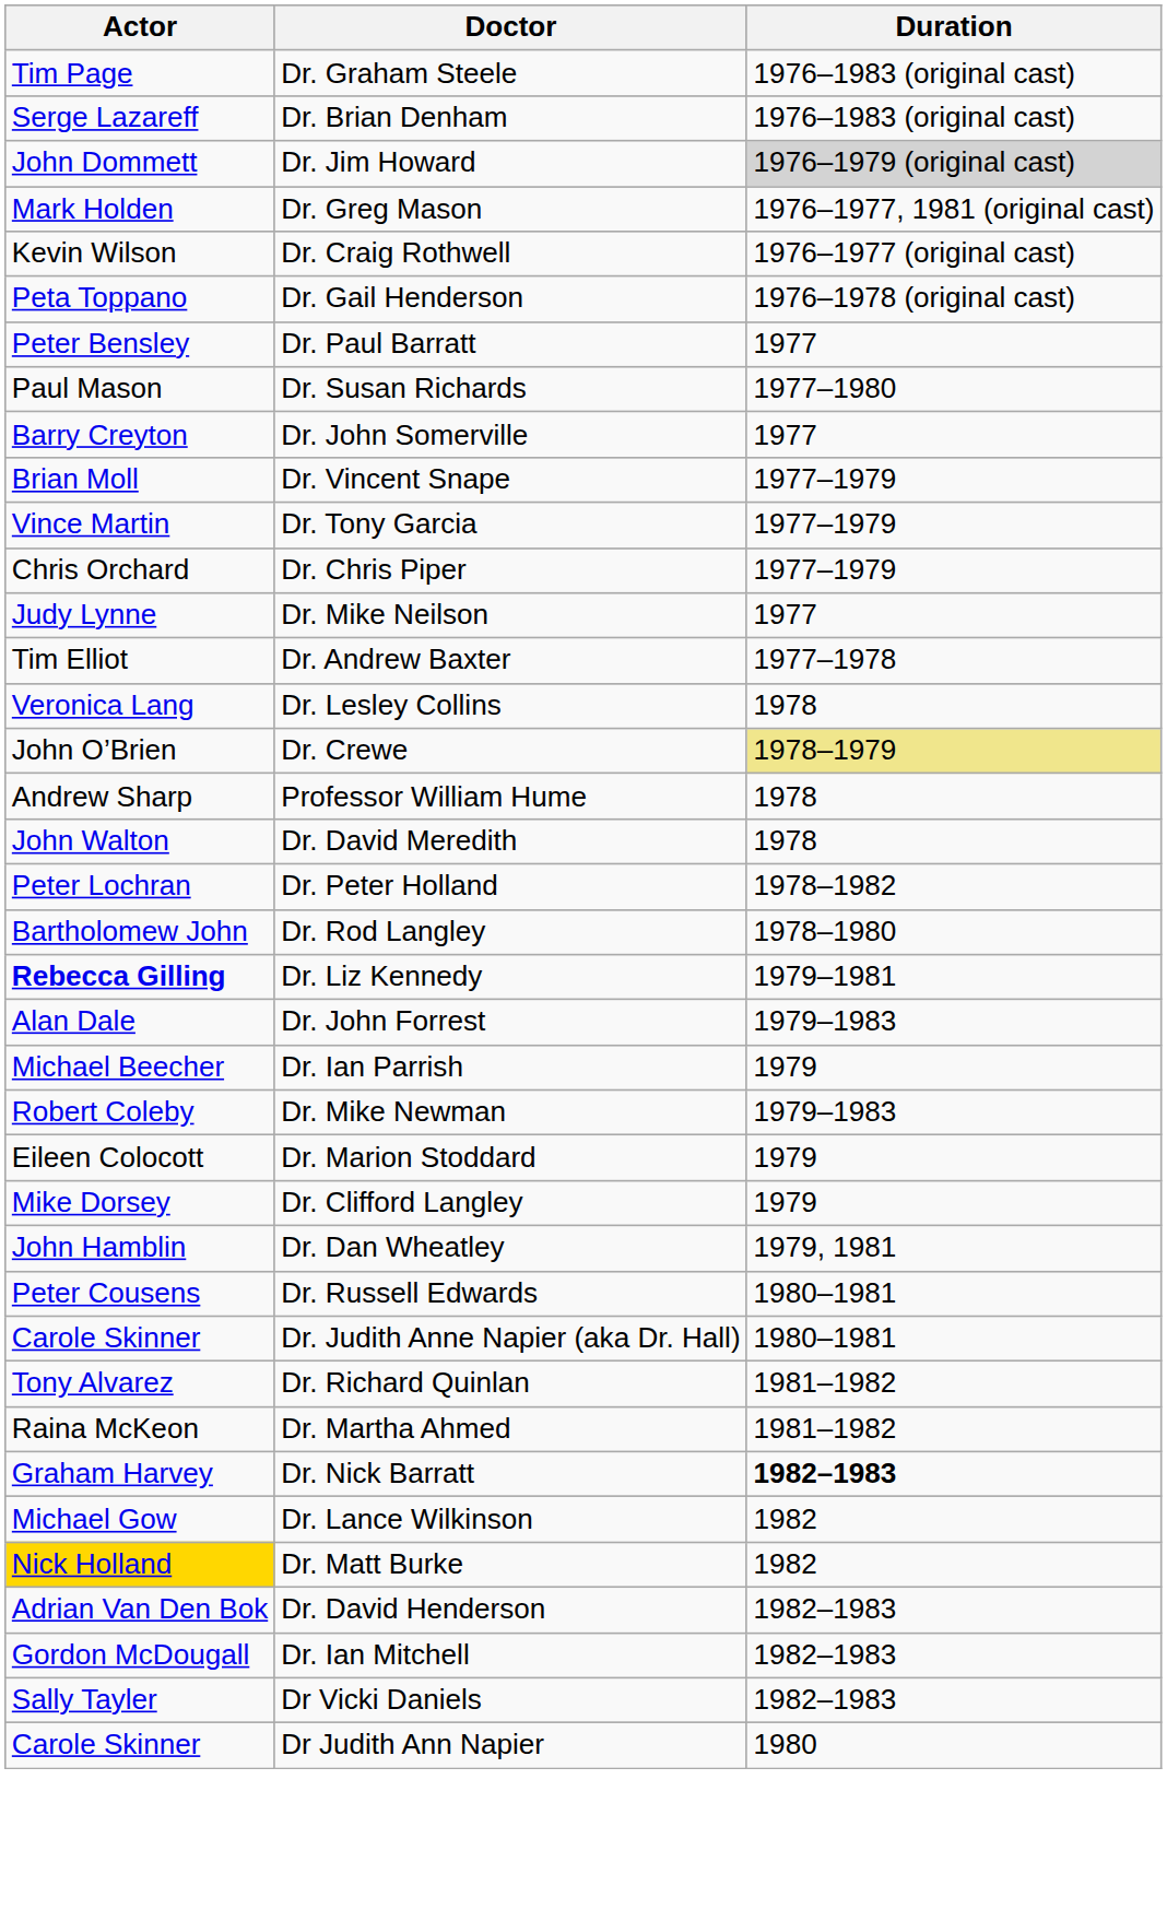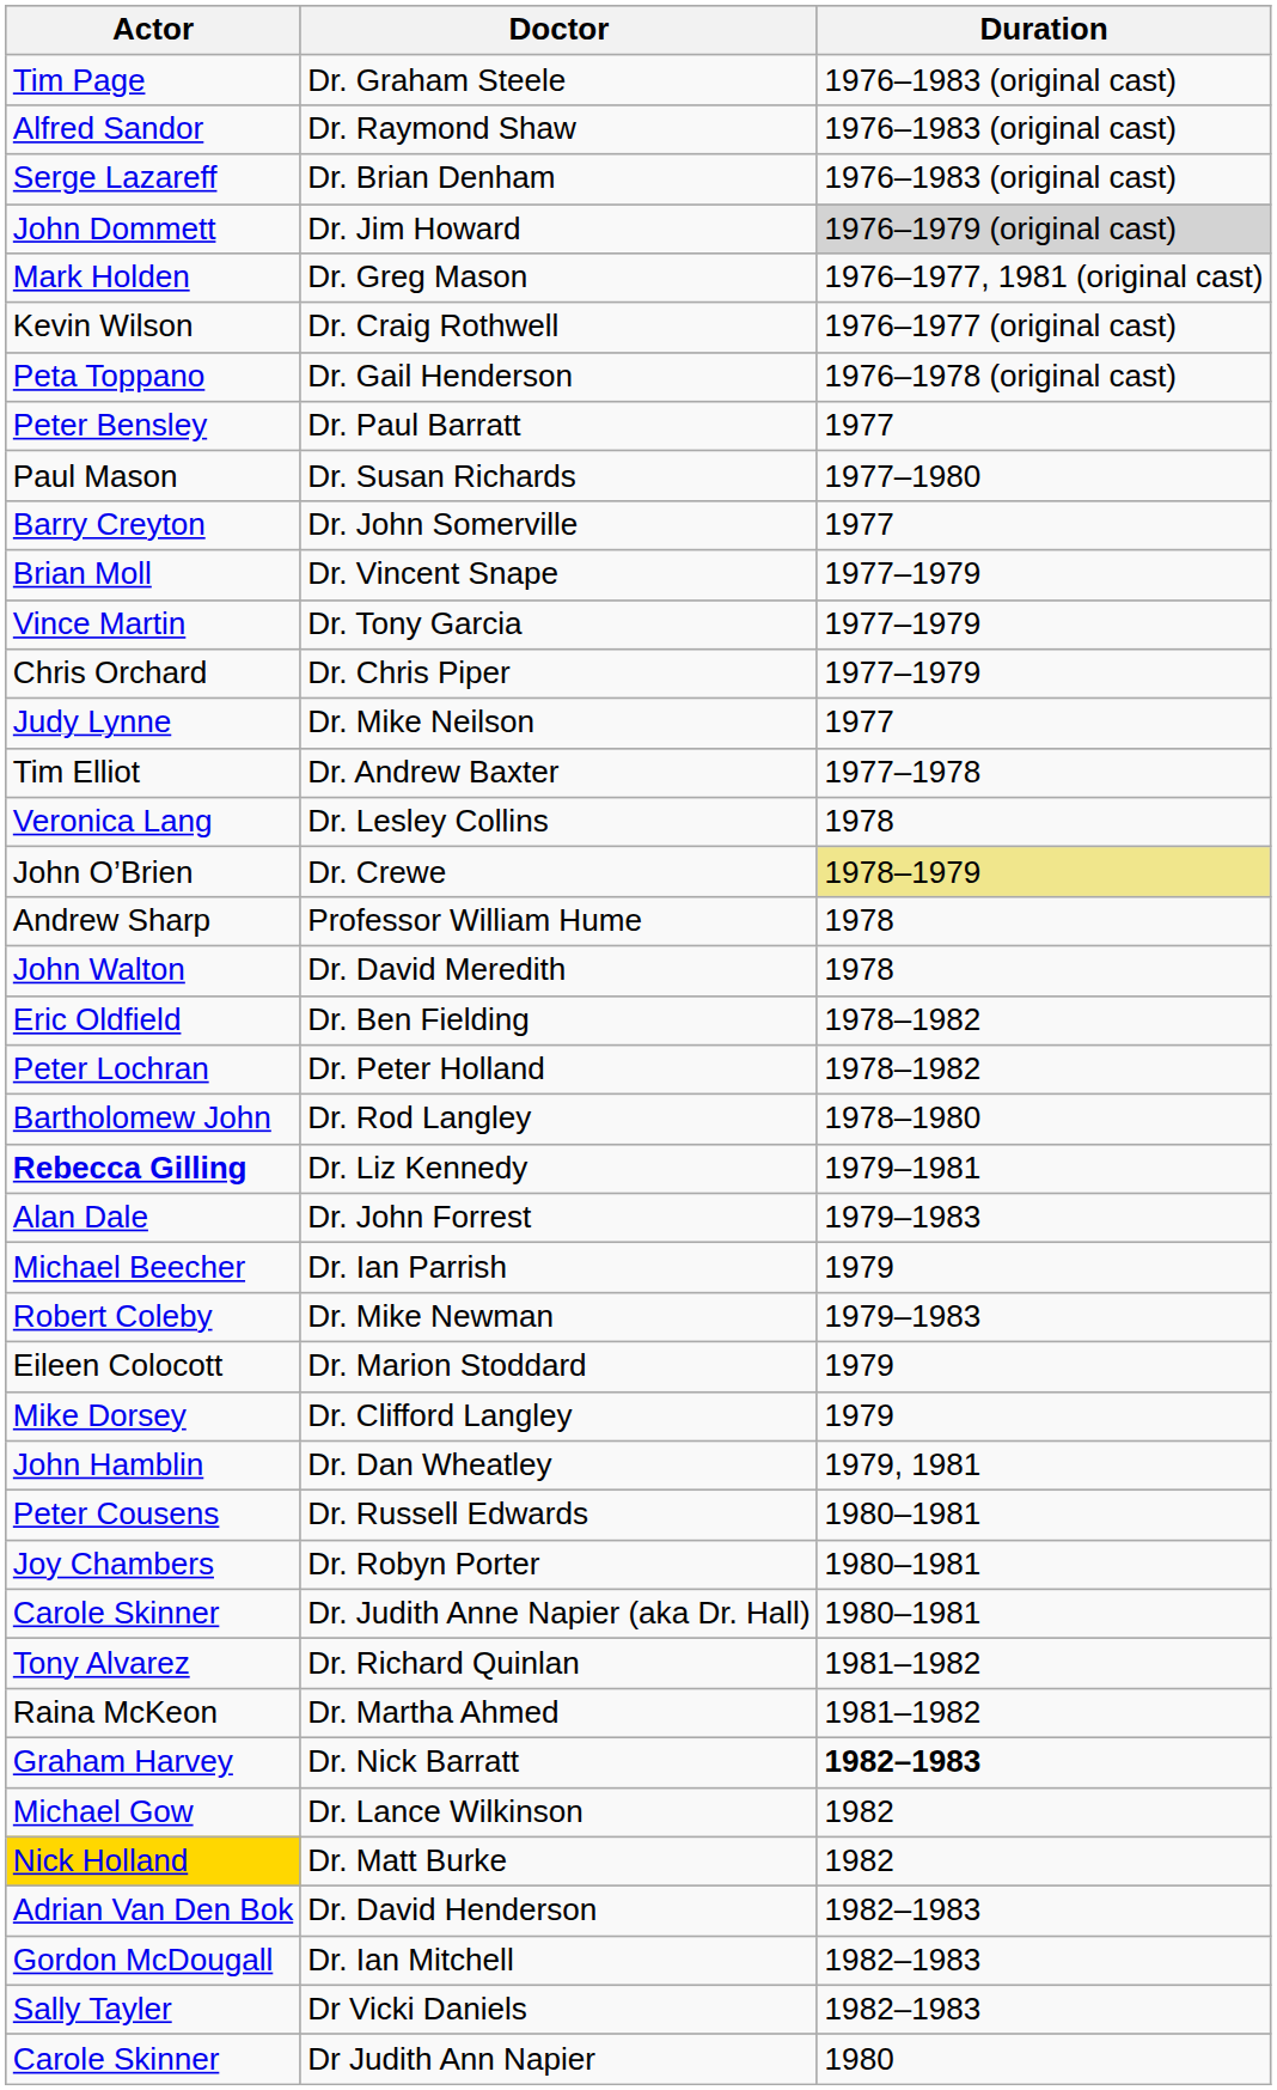+ row: Alfred Sandor | Dr. Raymond Shaw | 1976–1983 (original cast)
+ row: Eric Oldfield | Dr. Ben Fielding | 1978–1982
+ row: Joy Chambers | Dr. Robyn Porter | 1980–1981
